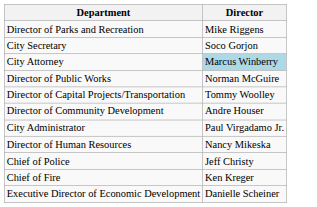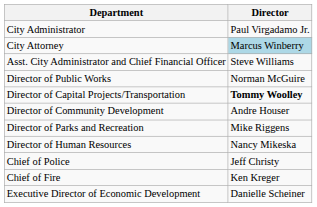rows swapped: City Administrator <-> Director of Parks and Recreation
- row: City Secretary | Soco Gorjon
+ row: Asst. City Administrator and Chief Financial Officer | Steve Williams
Director of Capital Projects/Transportation | Director: normal -> bold
